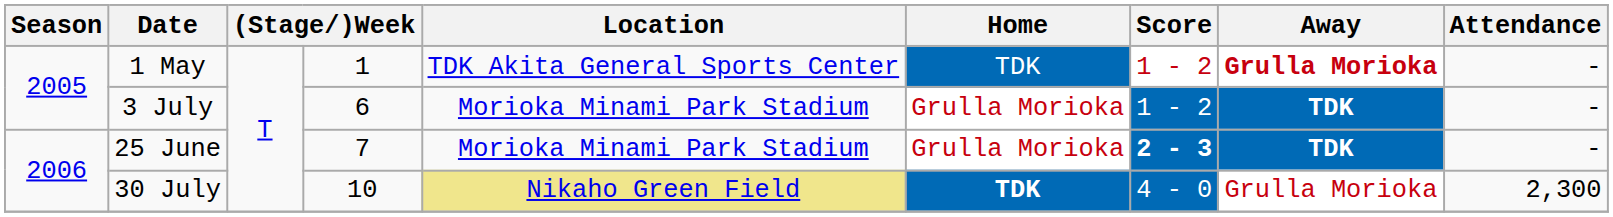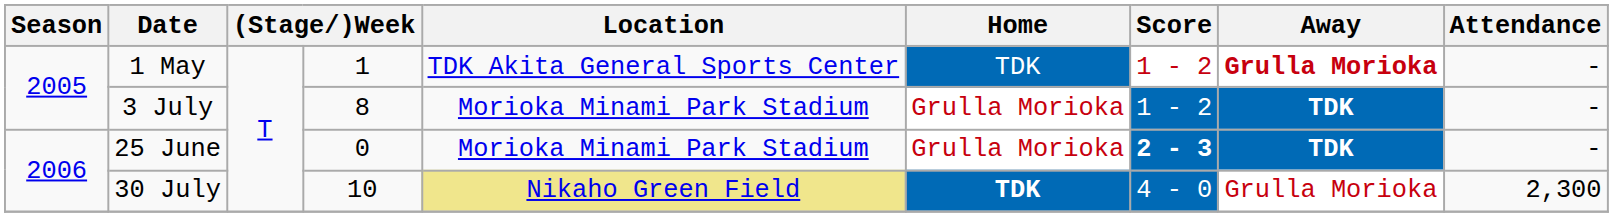3 July | column 4: 6 -> 8
25 June | column 4: 7 -> 0
